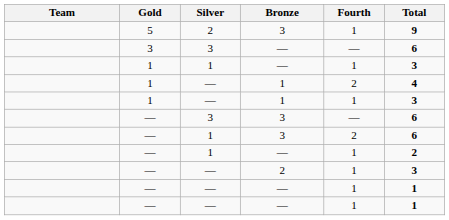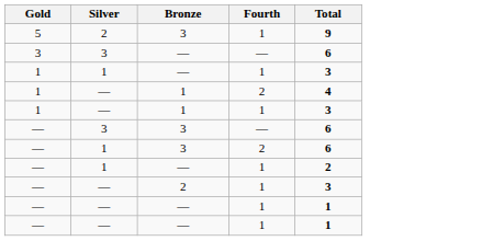- column: Team
